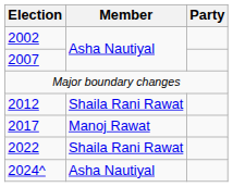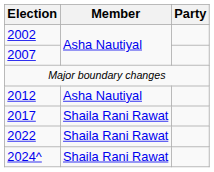2012 | Member: Shaila Rani Rawat -> Asha Nautiyal
2017 | Member: Manoj Rawat -> Shaila Rani Rawat
2024^ | Member: Asha Nautiyal -> Shaila Rani Rawat
